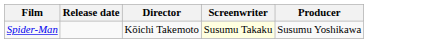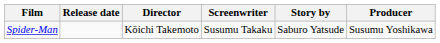+ column: Story by | Saburo Yatsude
Spider-Man | Screenwriter: lightyellow background -> no background
